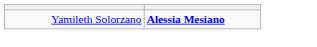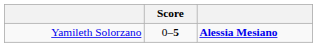+ column: Score | 0–5
